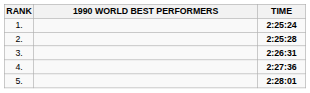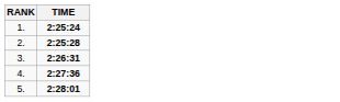- column: 1990 WORLD BEST PERFORMERS
